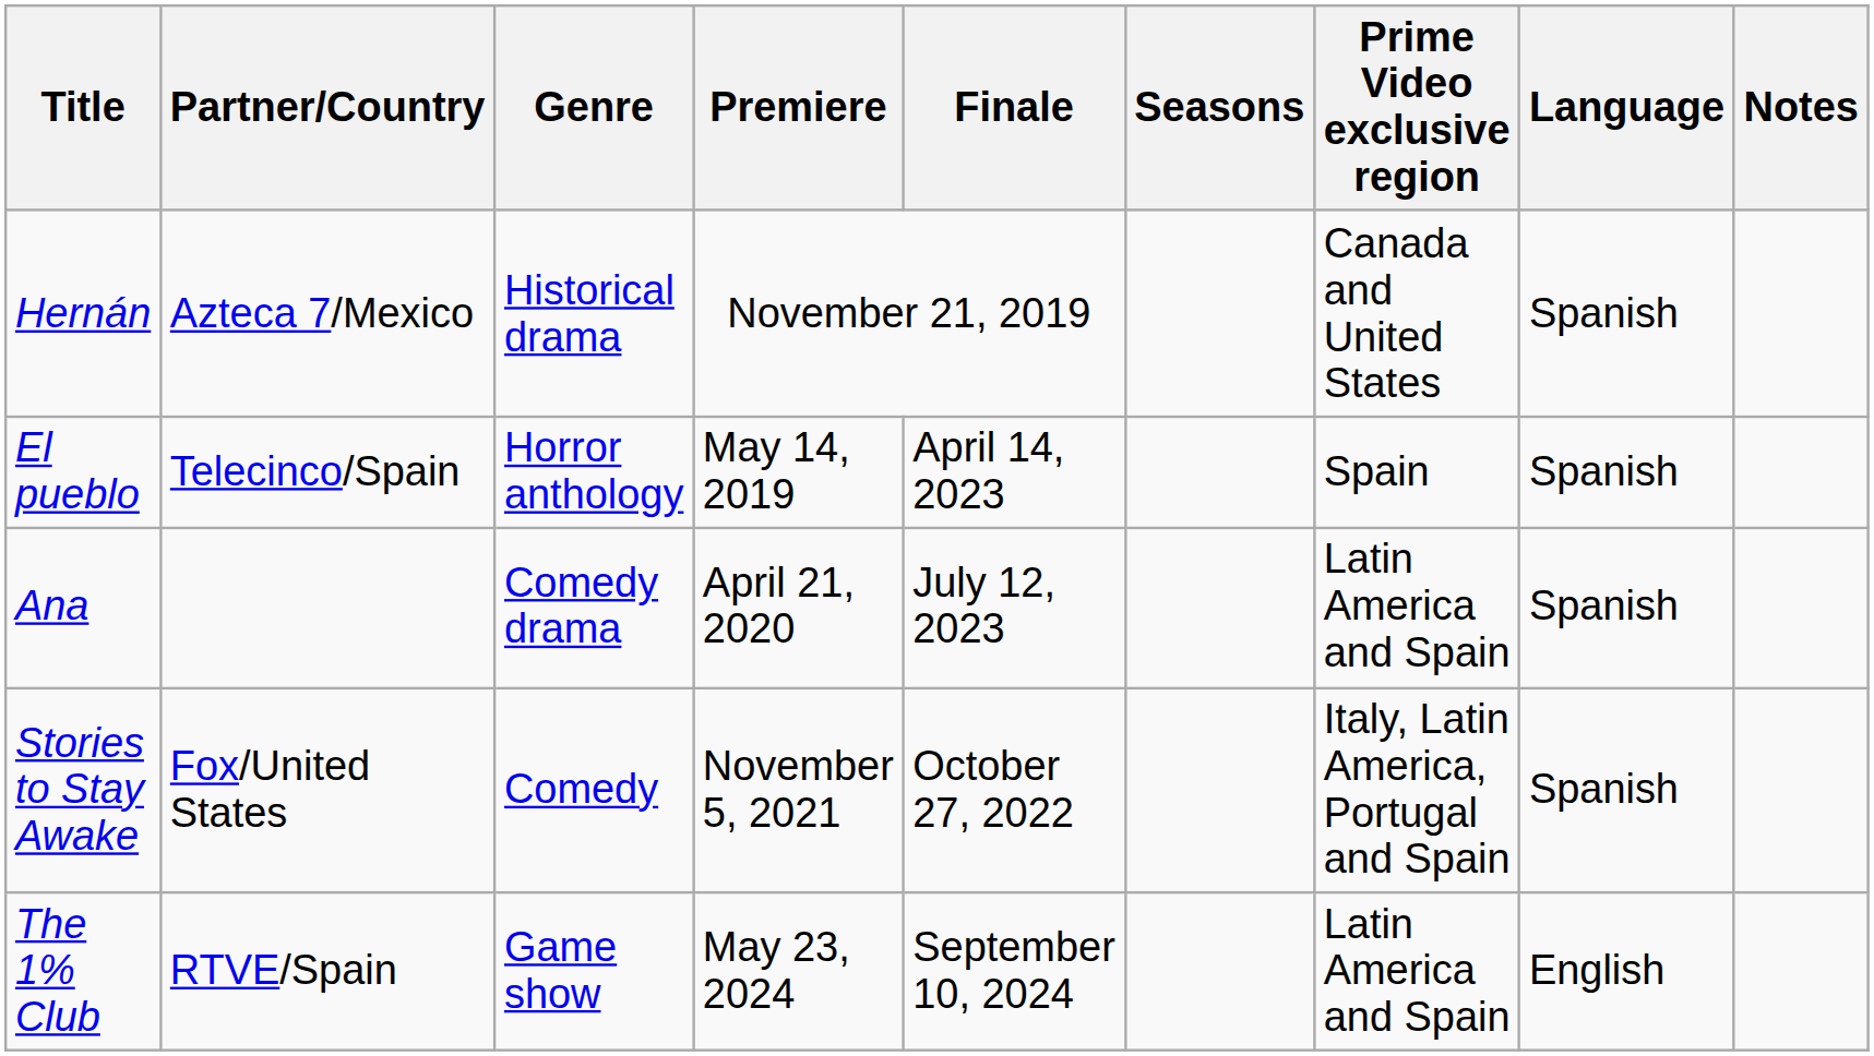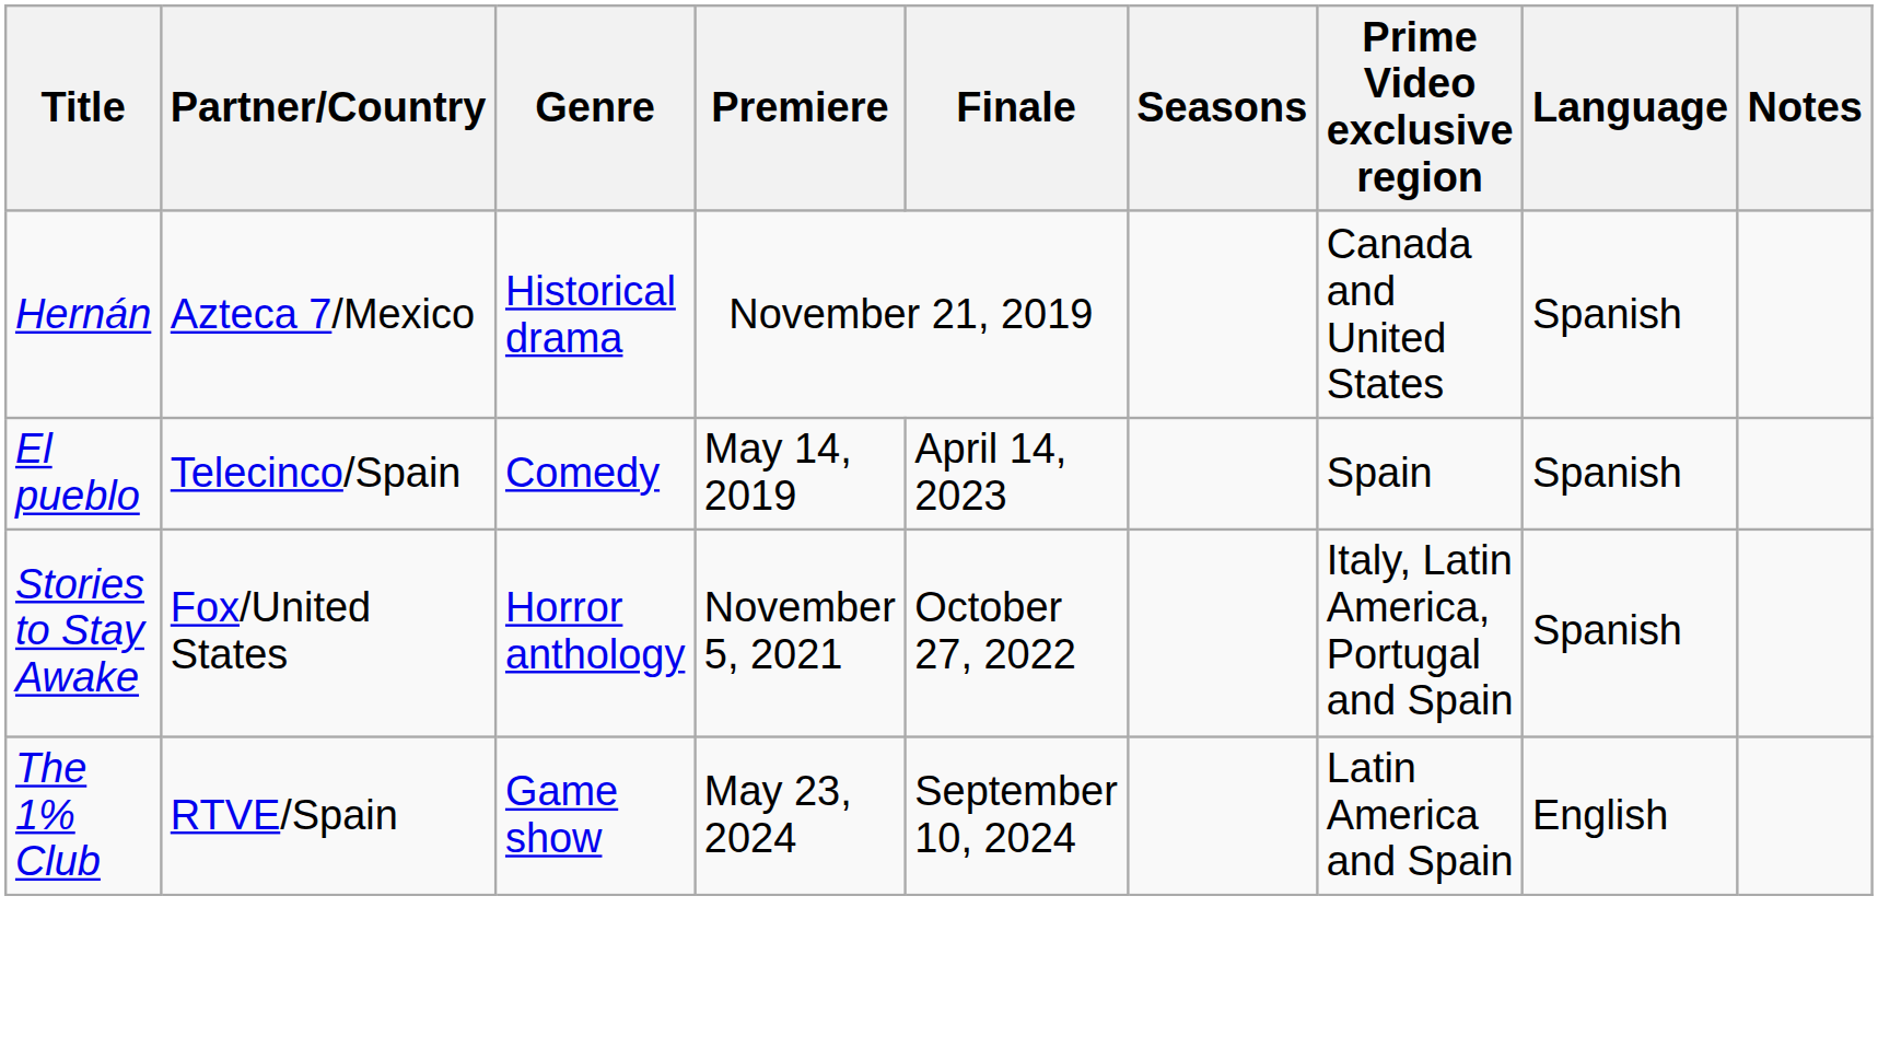El pueblo | Genre: Horror anthology -> Comedy
- row: Ana | Comedy drama | April 21, 2020 | July 12, 2023 | Latin America and Spain | Spanish
Stories to Stay Awake | Genre: Comedy -> Horror anthology
